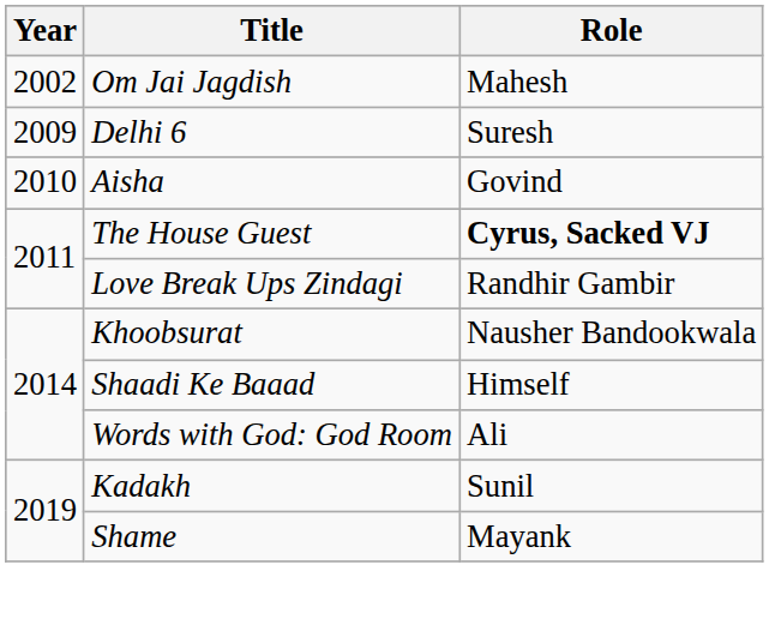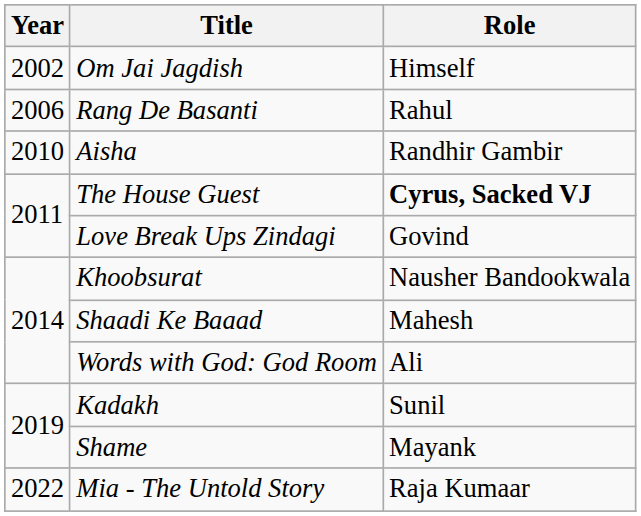Om Jai Jagdish | Role: Mahesh -> Himself
+ row: 2006 | Rang De Basanti | Rahul
- row: 2009 | Delhi 6 | Suresh
Aisha | Role: Govind -> Randhir Gambir
Love Break Ups Zindagi | Role: Randhir Gambir -> Govind
Shaadi Ke Baaad | Role: Himself -> Mahesh
+ row: 2022 | Mia - The Untold Story | Raja Kumaar
